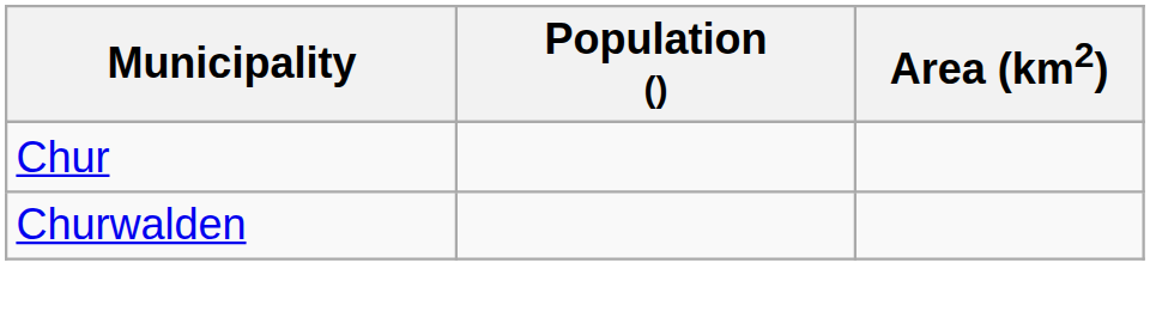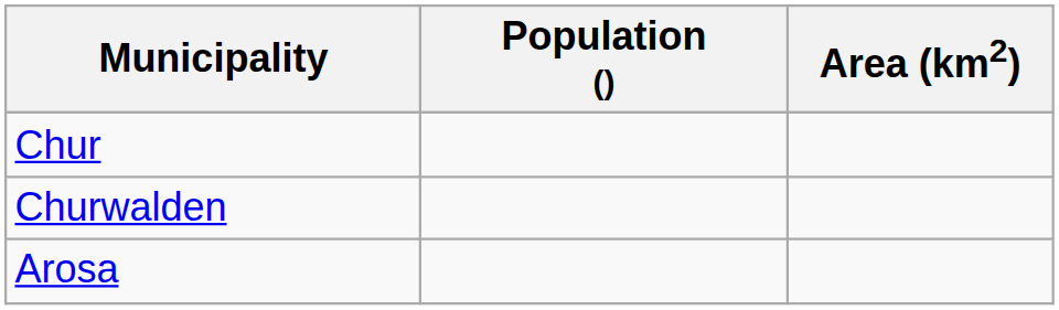+ row: Arosa
